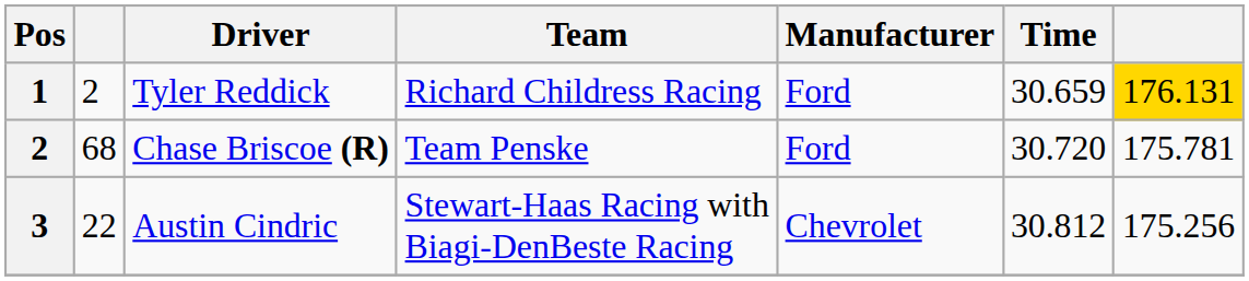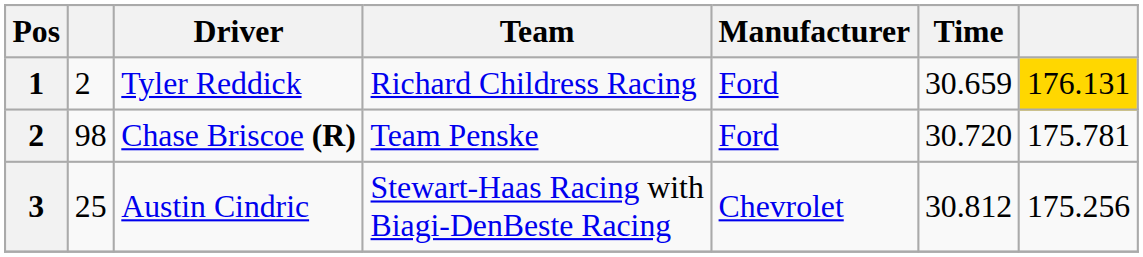Chase Briscoe (R) | column 2: 68 -> 98
Austin Cindric | column 2: 22 -> 25
